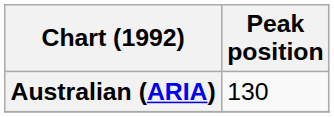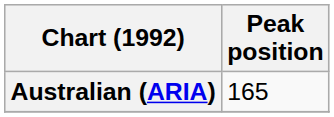Australian (ARIA) | Peak position: 130 -> 165
